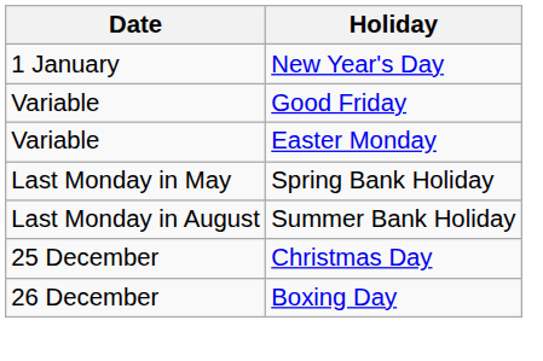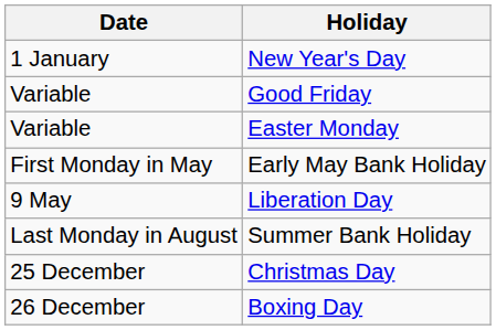+ row: First Monday in May | Early May Bank Holiday
+ row: 9 May | Liberation Day
- row: Last Monday in May | Spring Bank Holiday
